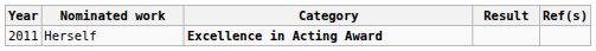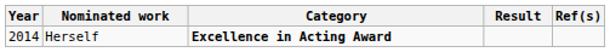Herself | Year: 2011 -> 2014
